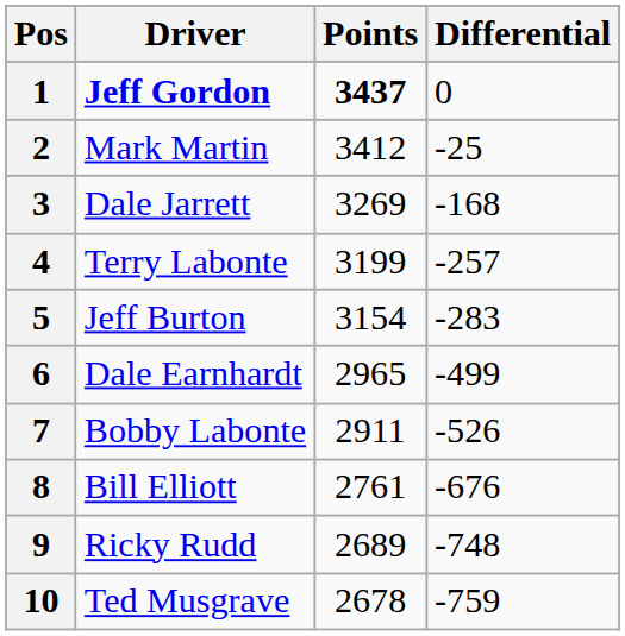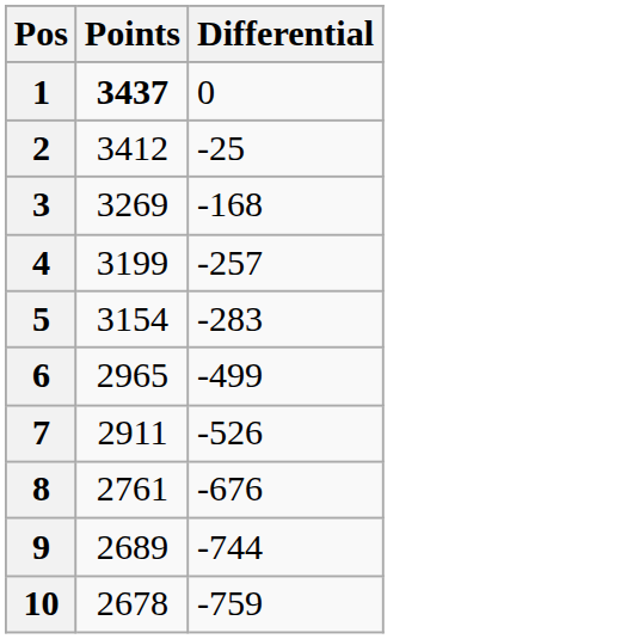- column: Driver | Jeff Gordon | Mark Martin | Dale Jarrett | Terry Labonte | Jeff Burton | Dale Earnhardt | Bobby Labonte | Bill Elliott | Ricky Rudd | Ted Musgrave
9 | Differential: -748 -> -744
